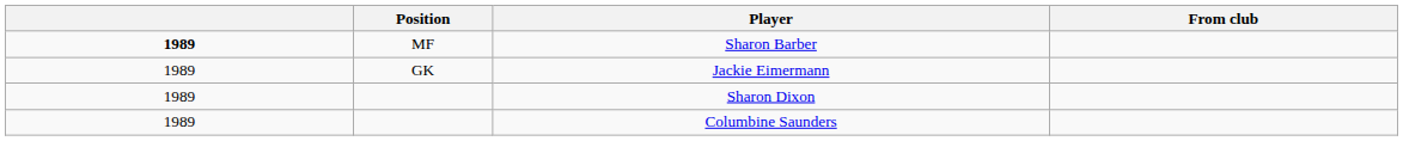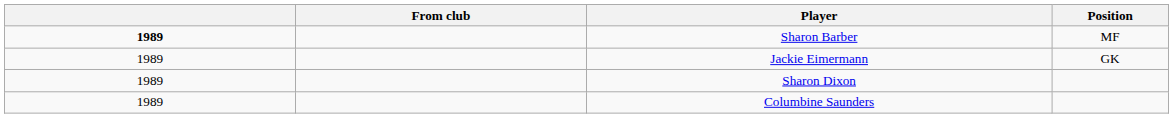columns swapped: Position <-> From club
